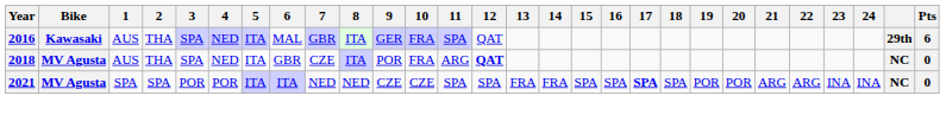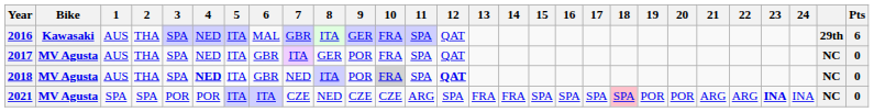+ row: 2017 | MV Agusta | AUS | THA | SPA | NED | ITA | GBR | ITA | GER | POR | FRA | SPA | QAT | NC | 0
2018 | 4: normal -> bold
2018 | 7: CZE -> NED
2018 | 10: no background -> lightgrey background
2018 | 11: ARG -> SPA
2021 | 7: NED -> CZE
2021 | 11: SPA -> ARG
2021 | 17: bold -> normal
2021 | 18: no background -> pink background
2021 | 23: normal -> bold
